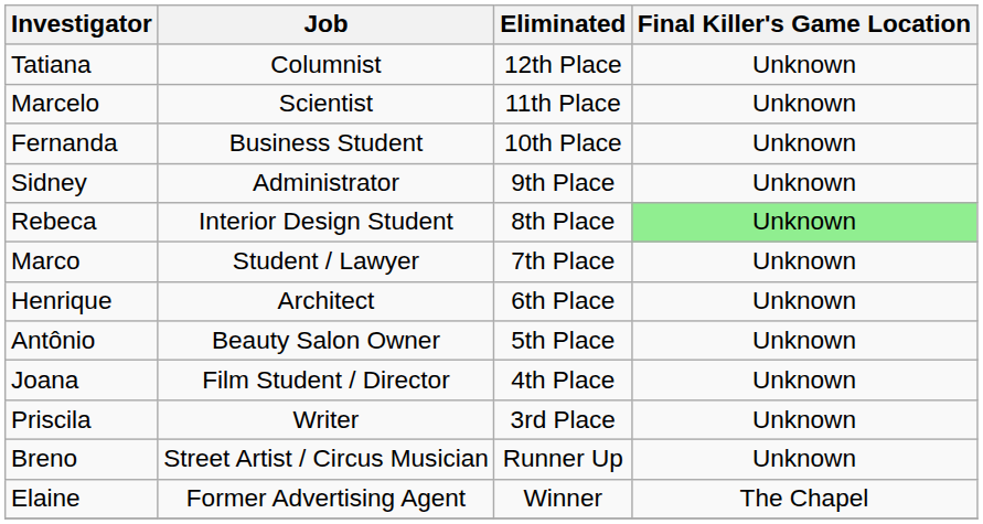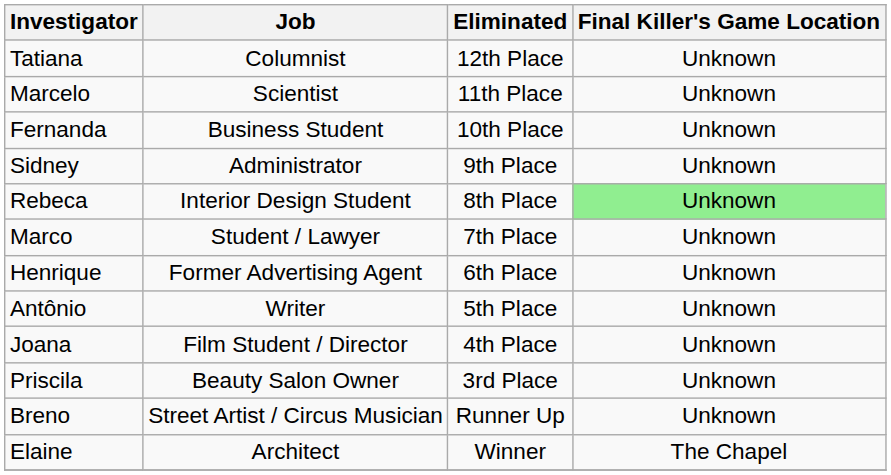Henrique | Job: Architect -> Former Advertising Agent
Antônio | Job: Beauty Salon Owner -> Writer
Priscila | Job: Writer -> Beauty Salon Owner
Elaine | Job: Former Advertising Agent -> Architect
